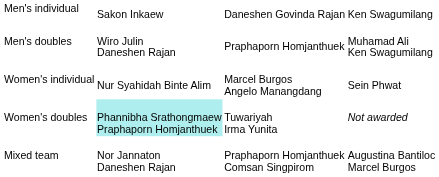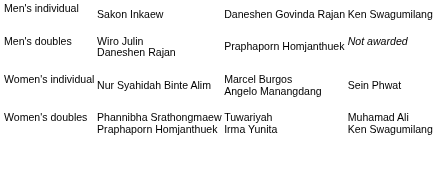Men's doubles | column 4: Muhamad Ali Ken Swagumilang -> Not awarded
Women's doubles | column 2: paleturquoise background -> no background
Women's doubles | column 4: Not awarded -> Muhamad Ali Ken Swagumilang
- row: Mixed team | Nor Jannaton Daneshen Rajan | Praphaporn Homjanthuek Comsan Singpirom | Augustina Bantiloc Marcel Burgos
